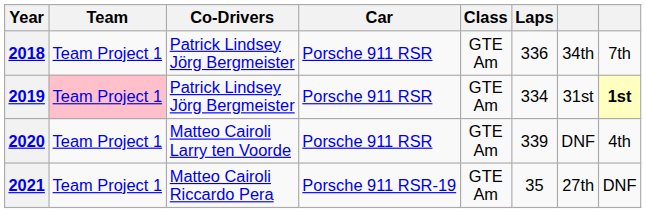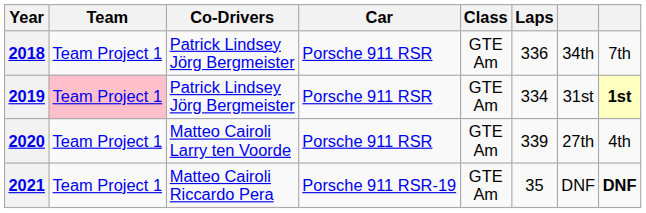2020 | column 7: DNF -> 27th
2021 | column 7: 27th -> DNF
2021 | column 8: normal -> bold
